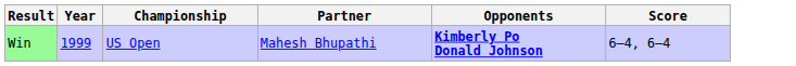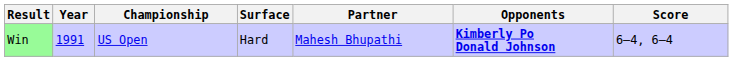+ column: Surface | Hard
Win | Year: 1999 -> 1991
